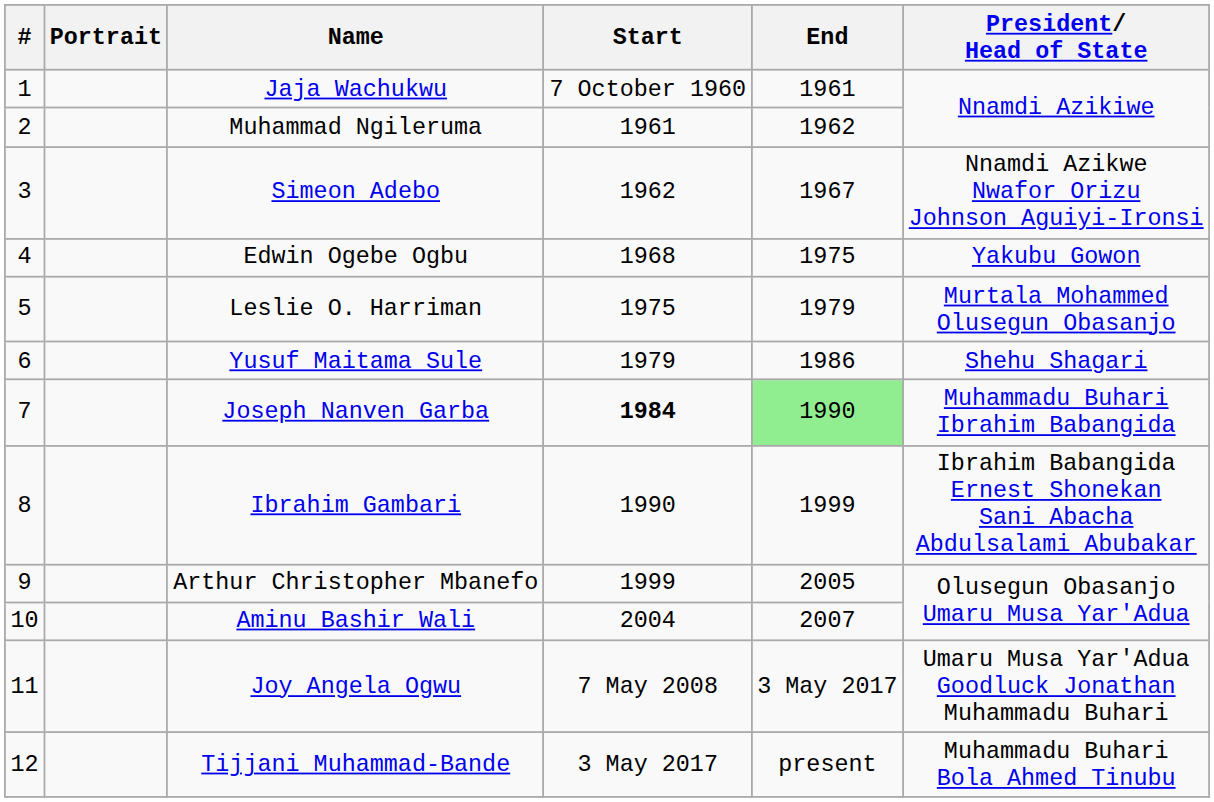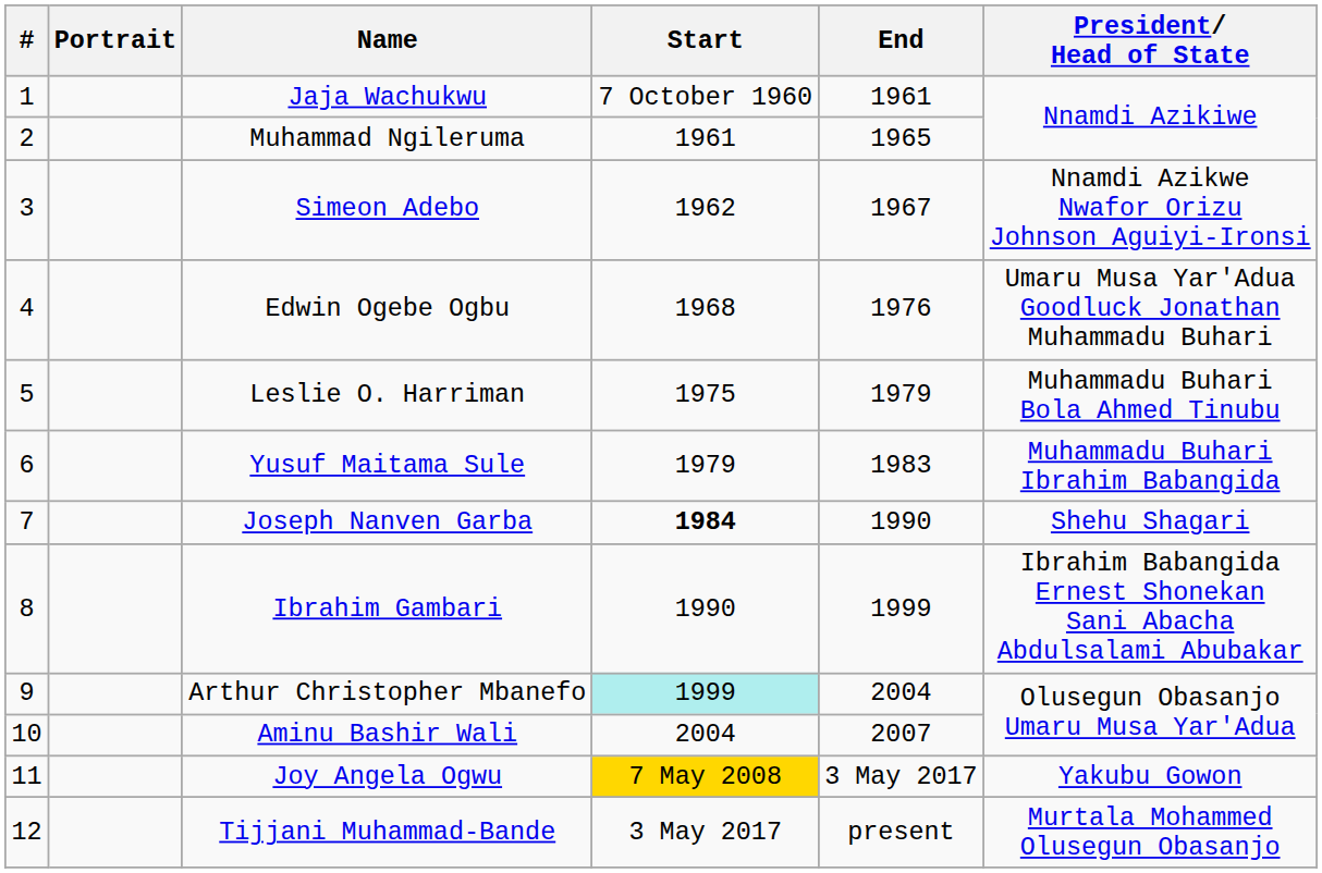Muhammad Ngileruma | End: 1962 -> 1965
Edwin Ogebe Ogbu | End: 1975 -> 1976
Edwin Ogebe Ogbu | President/ Head of State: Yakubu Gowon -> Umaru Musa Yar'Adua Goodluck Jonathan Muhammadu Buhari
Leslie O. Harriman | President/ Head of State: Murtala Mohammed Olusegun Obasanjo -> Muhammadu Buhari Bola Ahmed Tinubu
Yusuf Maitama Sule | End: 1986 -> 1983
Yusuf Maitama Sule | President/ Head of State: Shehu Shagari -> Muhammadu Buhari Ibrahim Babangida
Joseph Nanven Garba | End: lightgreen background -> no background
Joseph Nanven Garba | President/ Head of State: Muhammadu Buhari Ibrahim Babangida -> Shehu Shagari
Arthur Christopher Mbanefo | Start: no background -> paleturquoise background
Arthur Christopher Mbanefo | End: 2005 -> 2004
Joy Angela Ogwu | Start: no background -> gold background
Joy Angela Ogwu | President/ Head of State: Umaru Musa Yar'Adua Goodluck Jonathan Muhammadu Buhari -> Yakubu Gowon
Tijjani Muhammad-Bande | President/ Head of State: Muhammadu Buhari Bola Ahmed Tinubu -> Murtala Mohammed Olusegun Obasanjo
